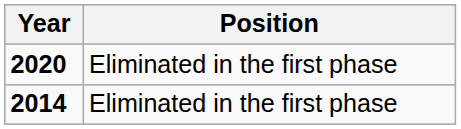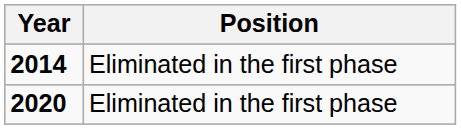rows swapped: 2014 <-> 2020
